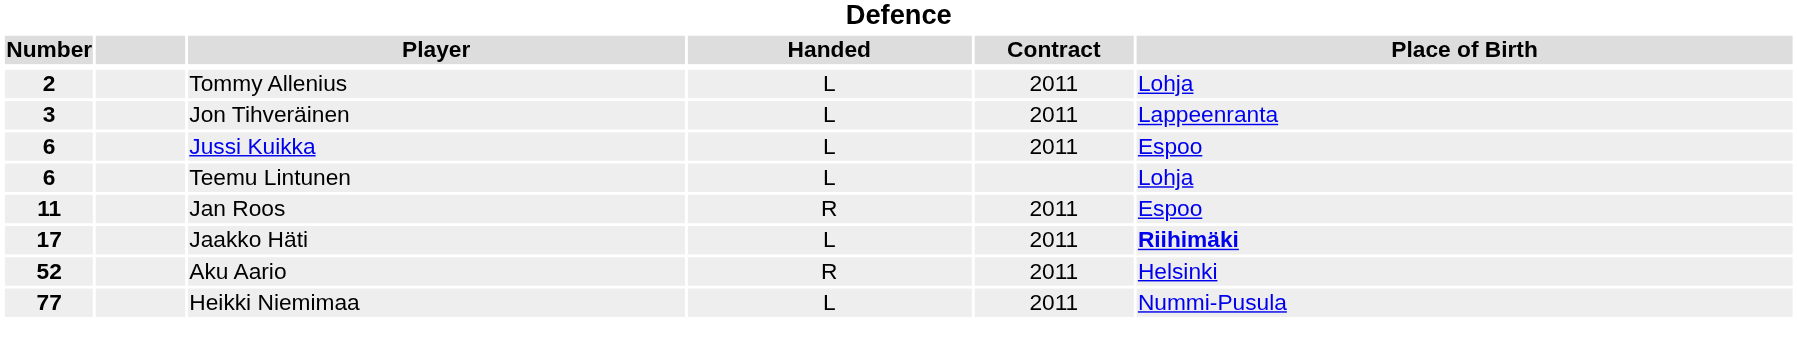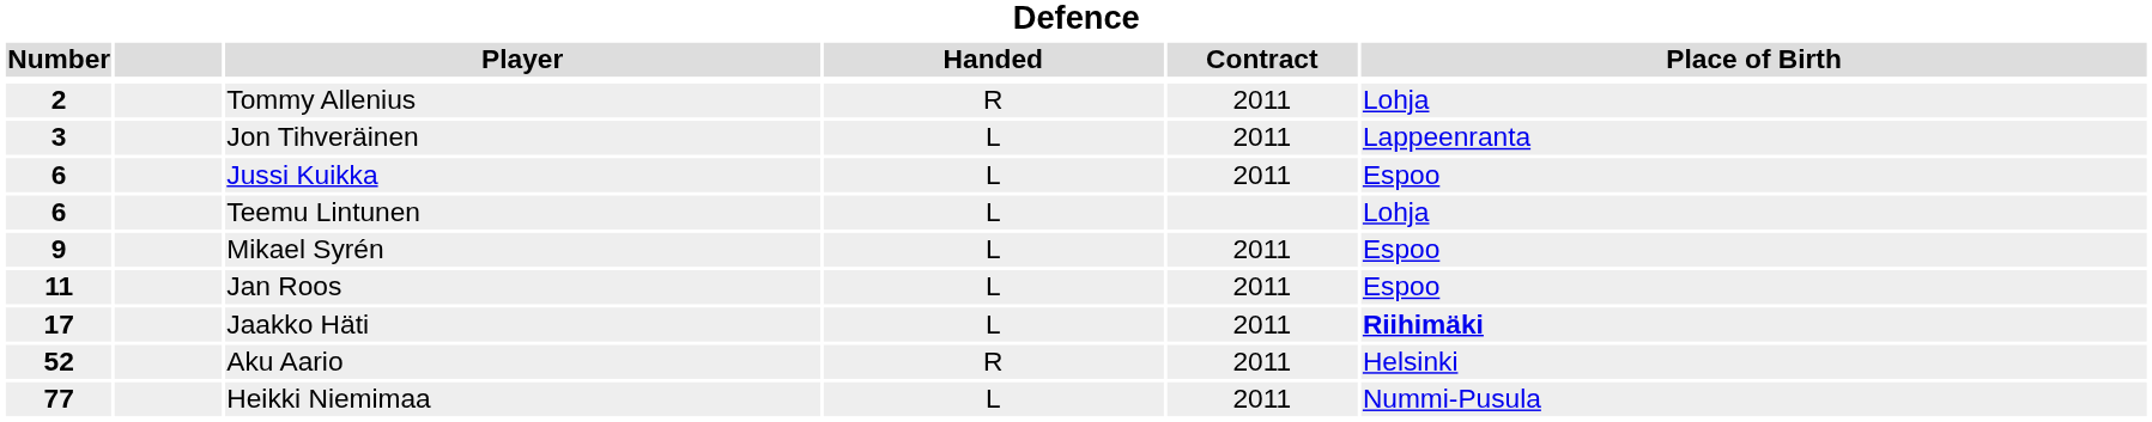Tommy Allenius | Handed: L -> R
+ row: 9 | Mikael Syrén | L | 2011 | Espoo
Jan Roos | Handed: R -> L
